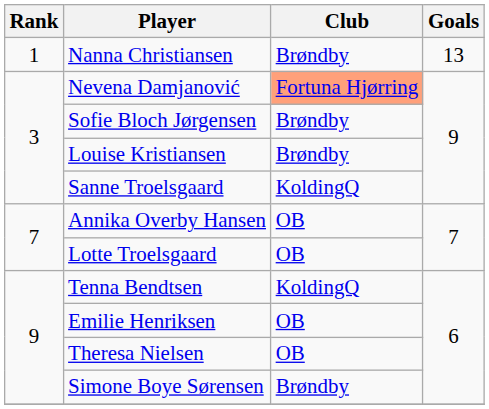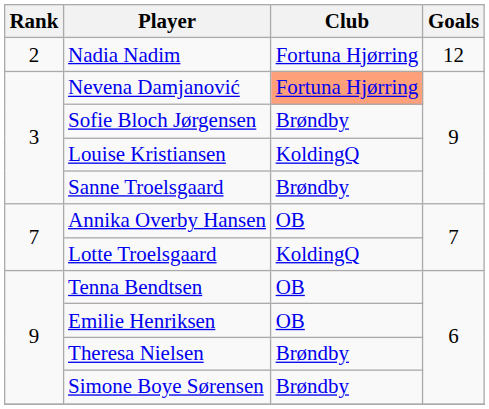- row: 1 | Nanna Christiansen | Brøndby | 13
+ row: 2 | Nadia Nadim | Fortuna Hjørring | 12
Louise Kristiansen | Club: Brøndby -> KoldingQ
Sanne Troelsgaard | Club: KoldingQ -> Brøndby
Lotte Troelsgaard | Club: OB -> KoldingQ
Tenna Bendtsen | Club: KoldingQ -> OB
Theresa Nielsen | Club: OB -> Brøndby
